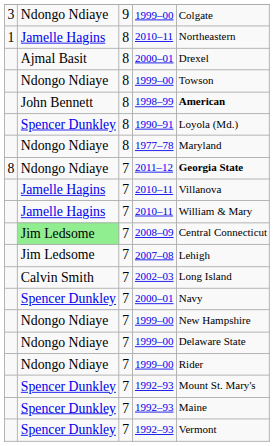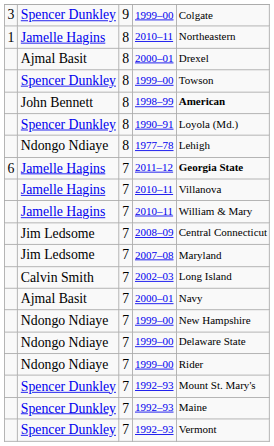9 / 1999–00 | column 2: Ndongo Ndiaye -> Spencer Dunkley
8 / 1999–00 | column 2: Ndongo Ndiaye -> Spencer Dunkley
1977–78 | column 5: Maryland -> Lehigh
2011–12 | column 1: 8 -> 6
2011–12 | column 2: Ndongo Ndiaye -> Jamelle Hagins
2008–09 | column 2: lightgreen background -> no background
2007–08 | column 5: Lehigh -> Maryland
7 / 2000–01 | column 2: Spencer Dunkley -> Ajmal Basit
